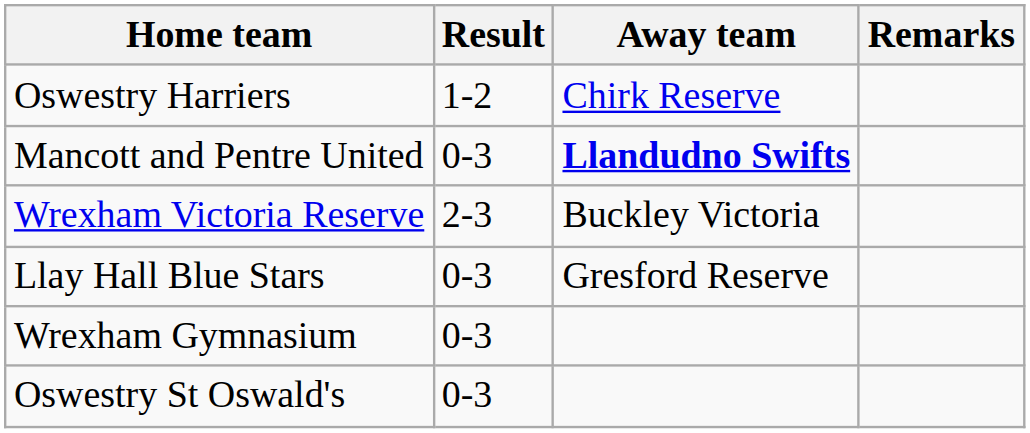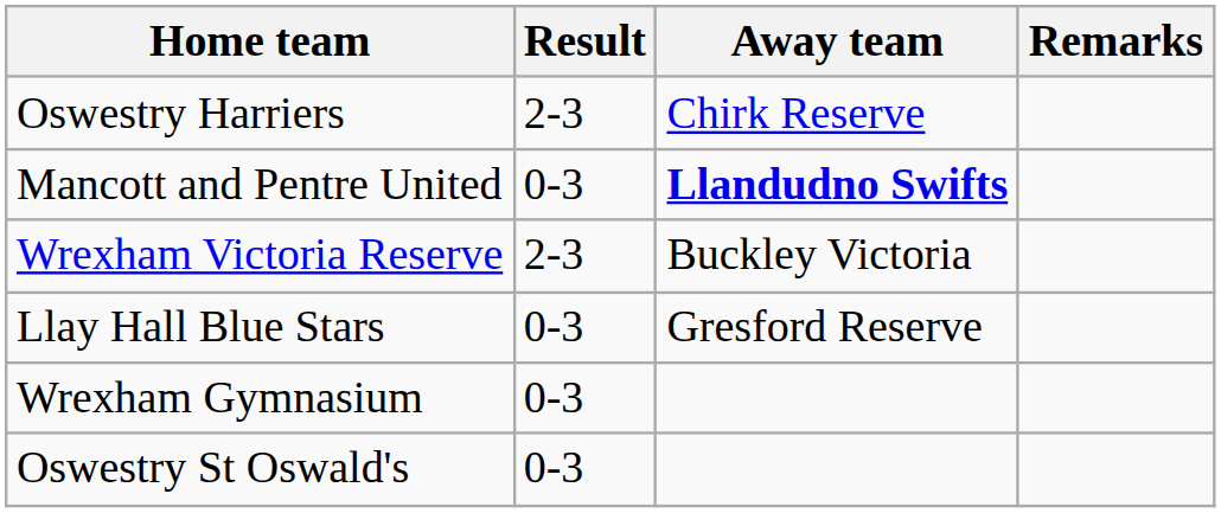Oswestry Harriers | Result: 1-2 -> 2-3
